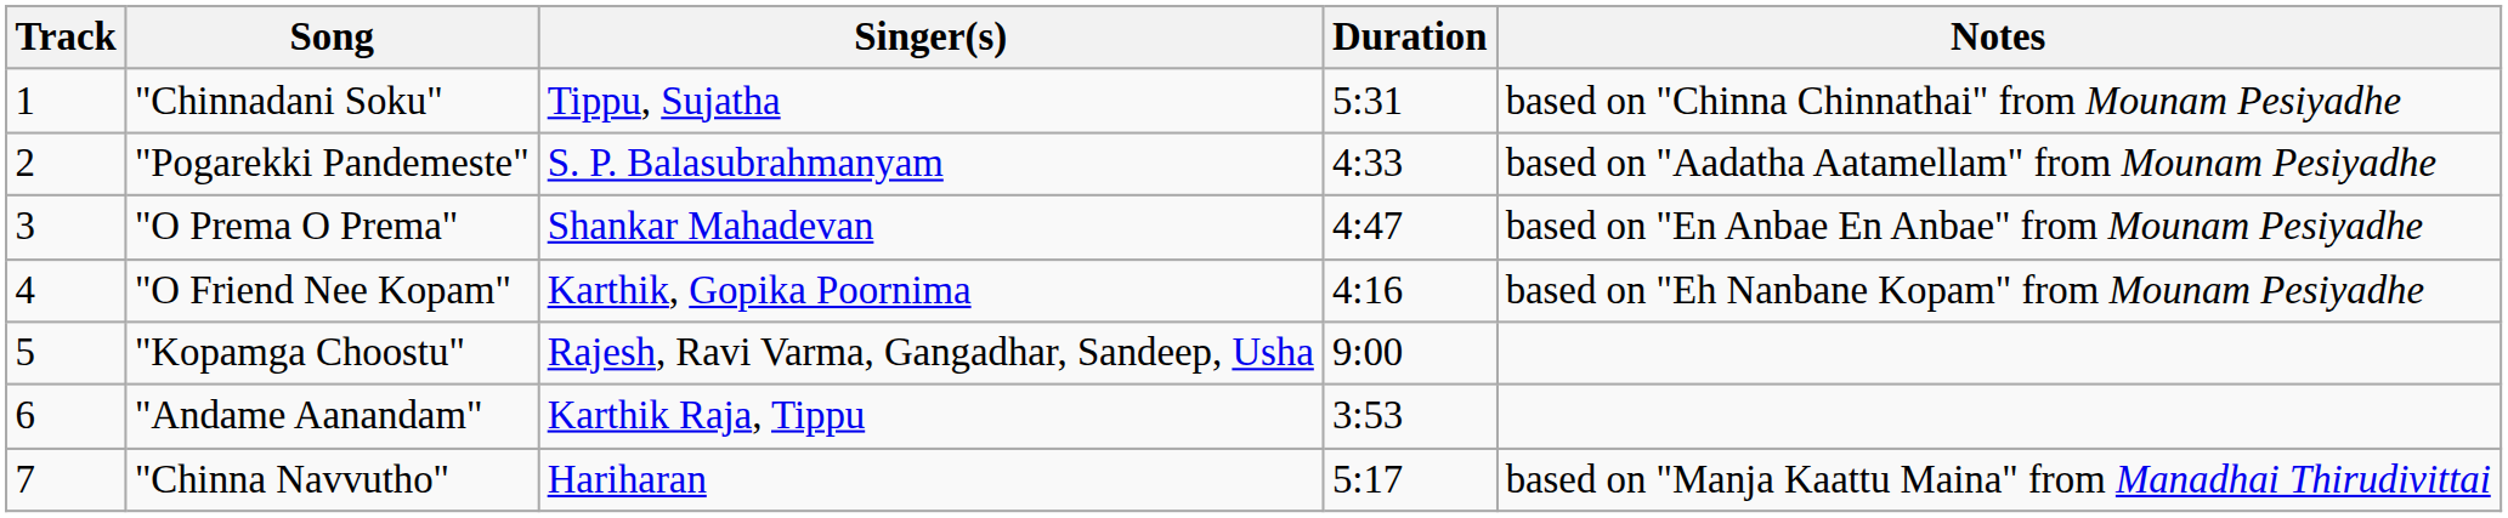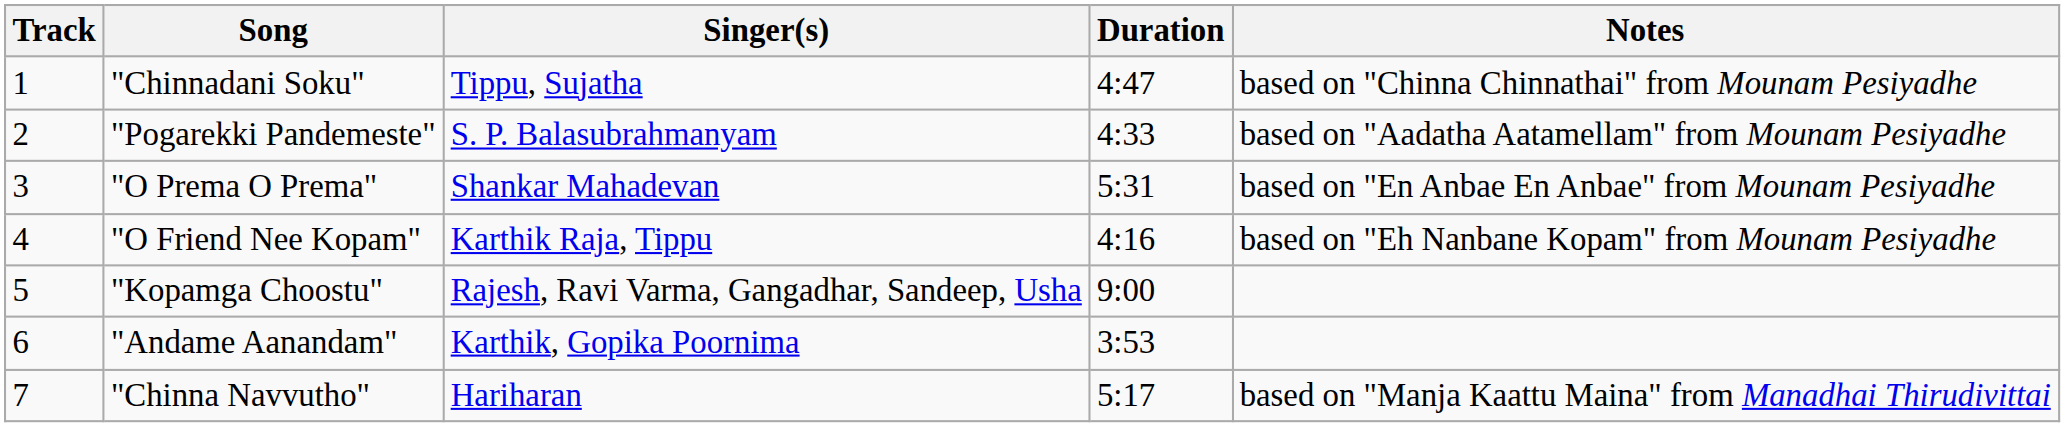"Chinnadani Soku" | Duration: 5:31 -> 4:47
"O Prema O Prema" | Duration: 4:47 -> 5:31
"O Friend Nee Kopam" | Singer(s): Karthik, Gopika Poornima -> Karthik Raja, Tippu
"Andame Aanandam" | Singer(s): Karthik Raja, Tippu -> Karthik, Gopika Poornima
